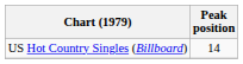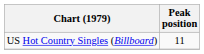US Hot Country Singles (Billboard) | Peak position: 14 -> 11
